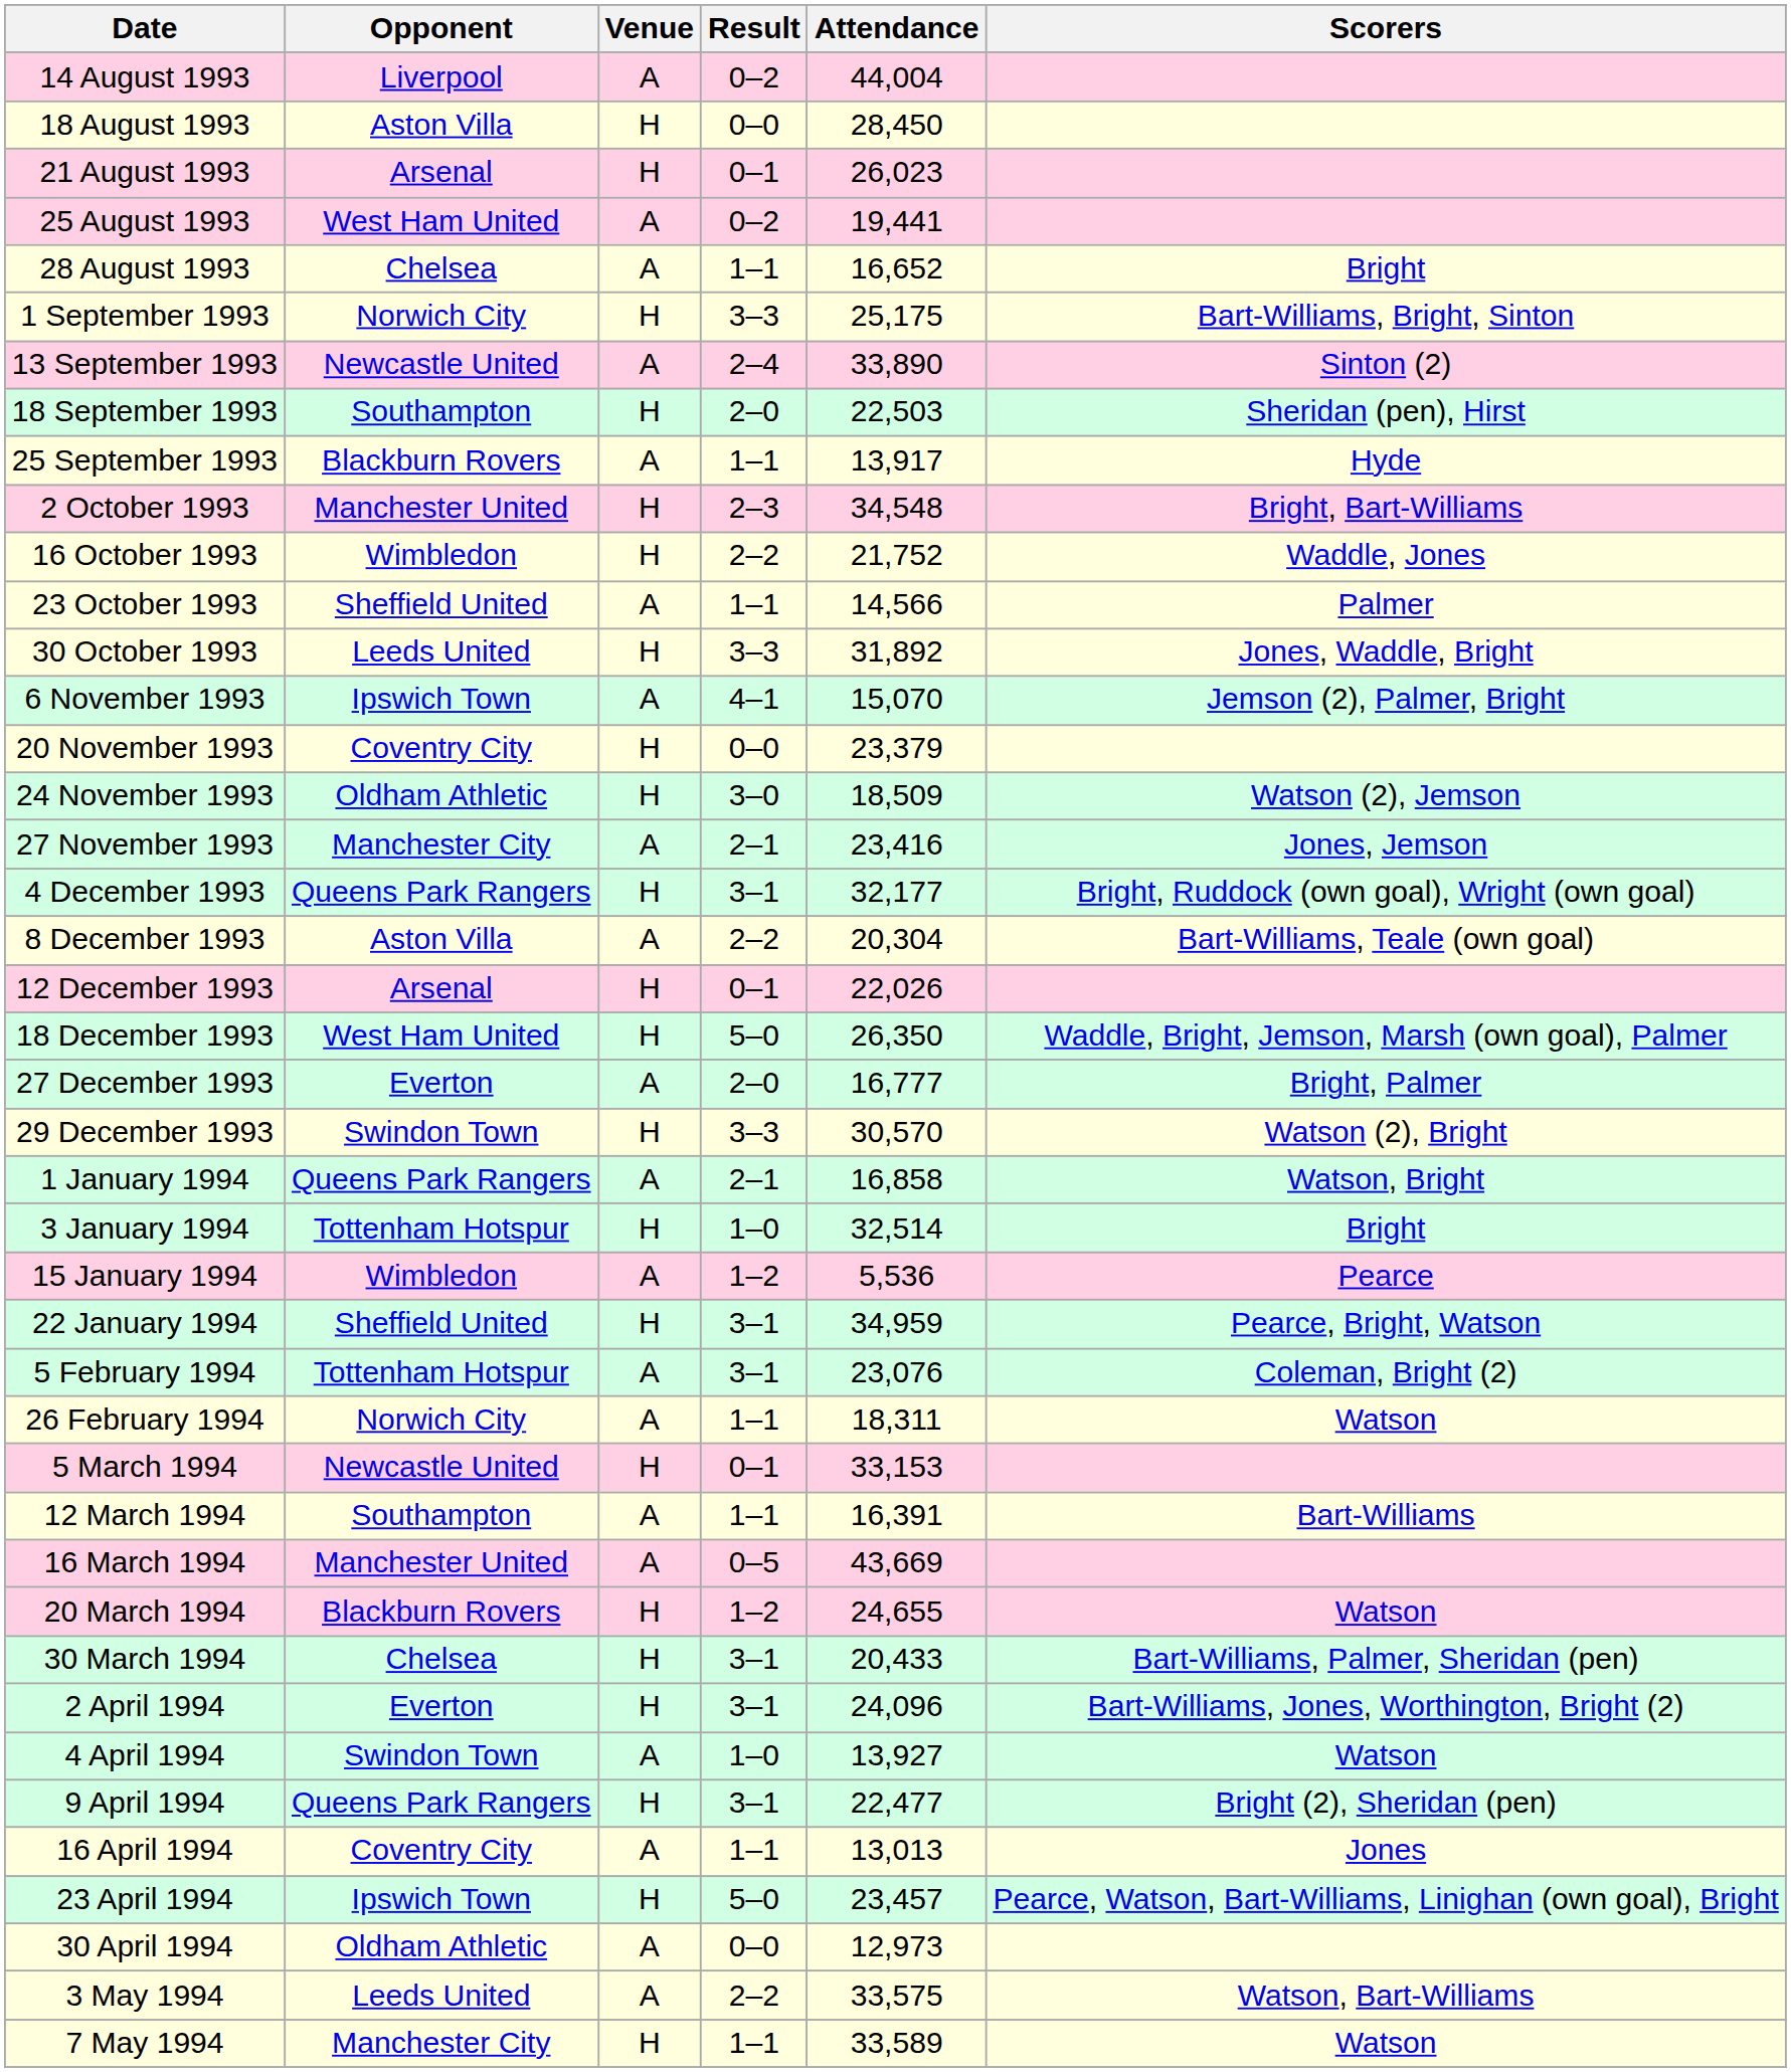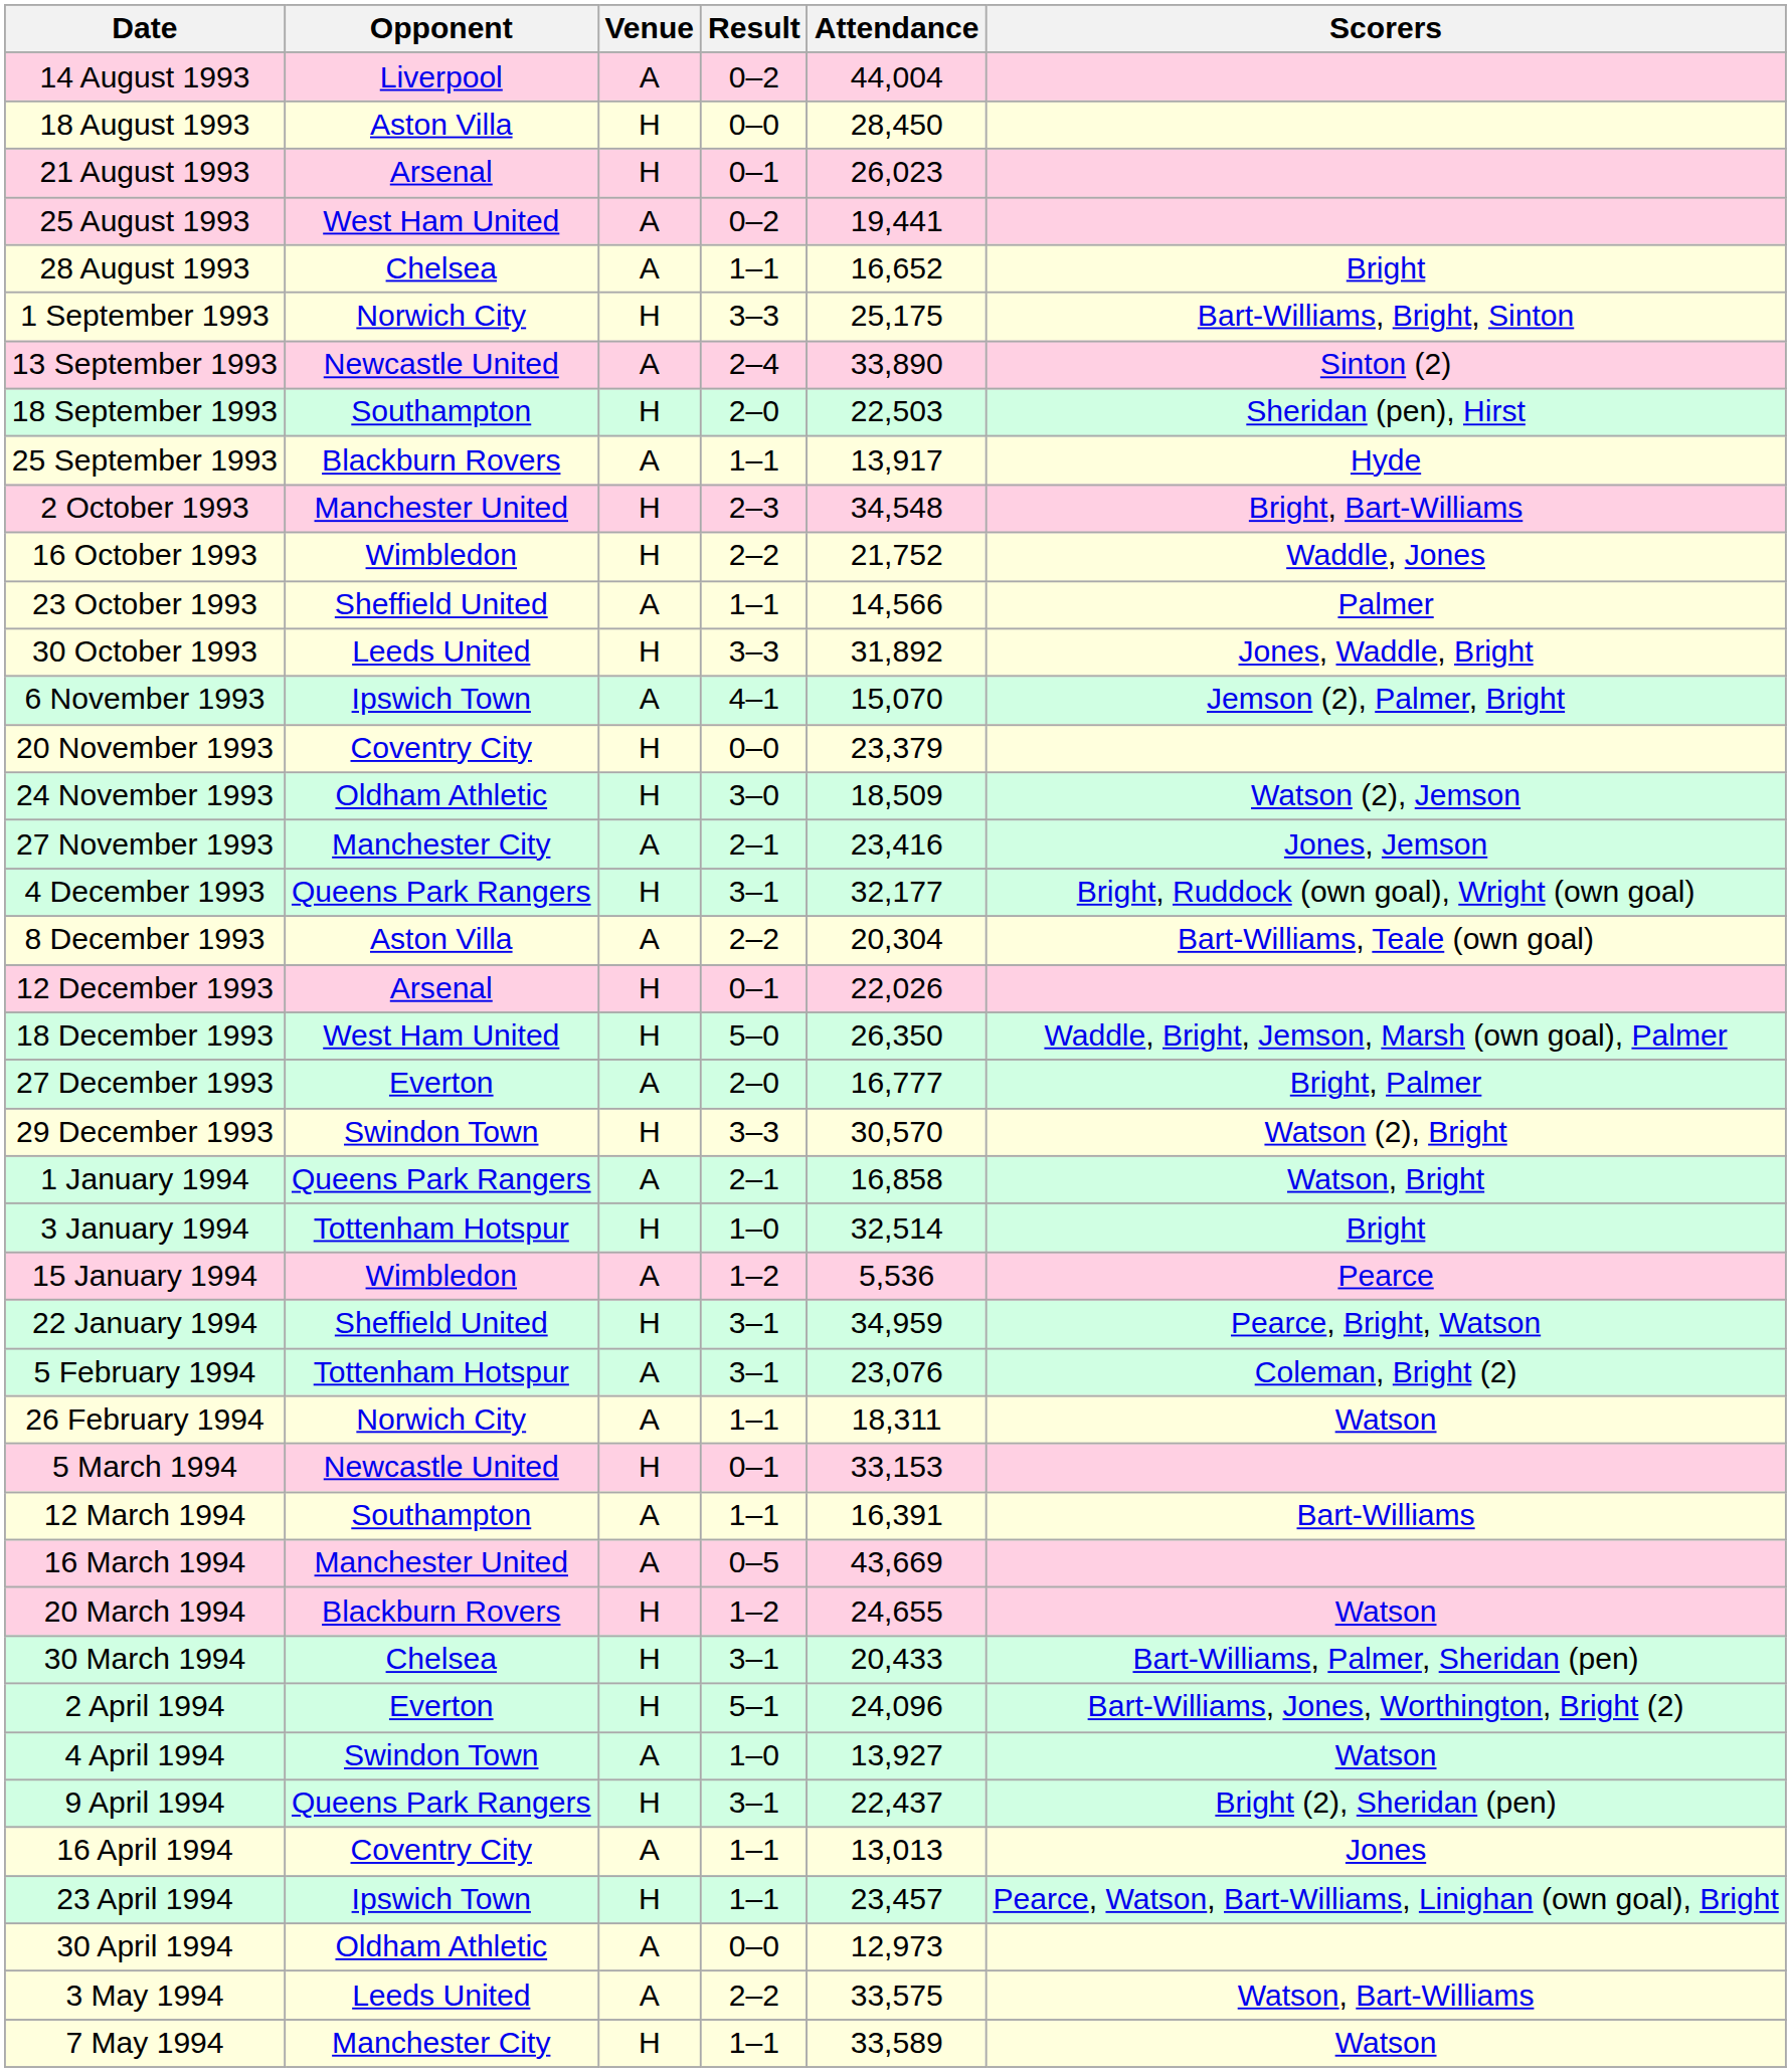2 April 1994 | Result: 3–1 -> 5–1
9 April 1994 | Attendance: 22,477 -> 22,437
23 April 1994 | Result: 5–0 -> 1–1
